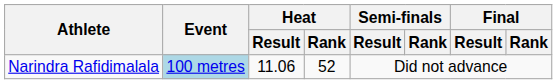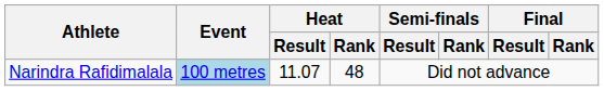Narindra Rafidimalala | Heat / Result: 11.06 -> 11.07
Narindra Rafidimalala | Heat / Rank: 52 -> 48
